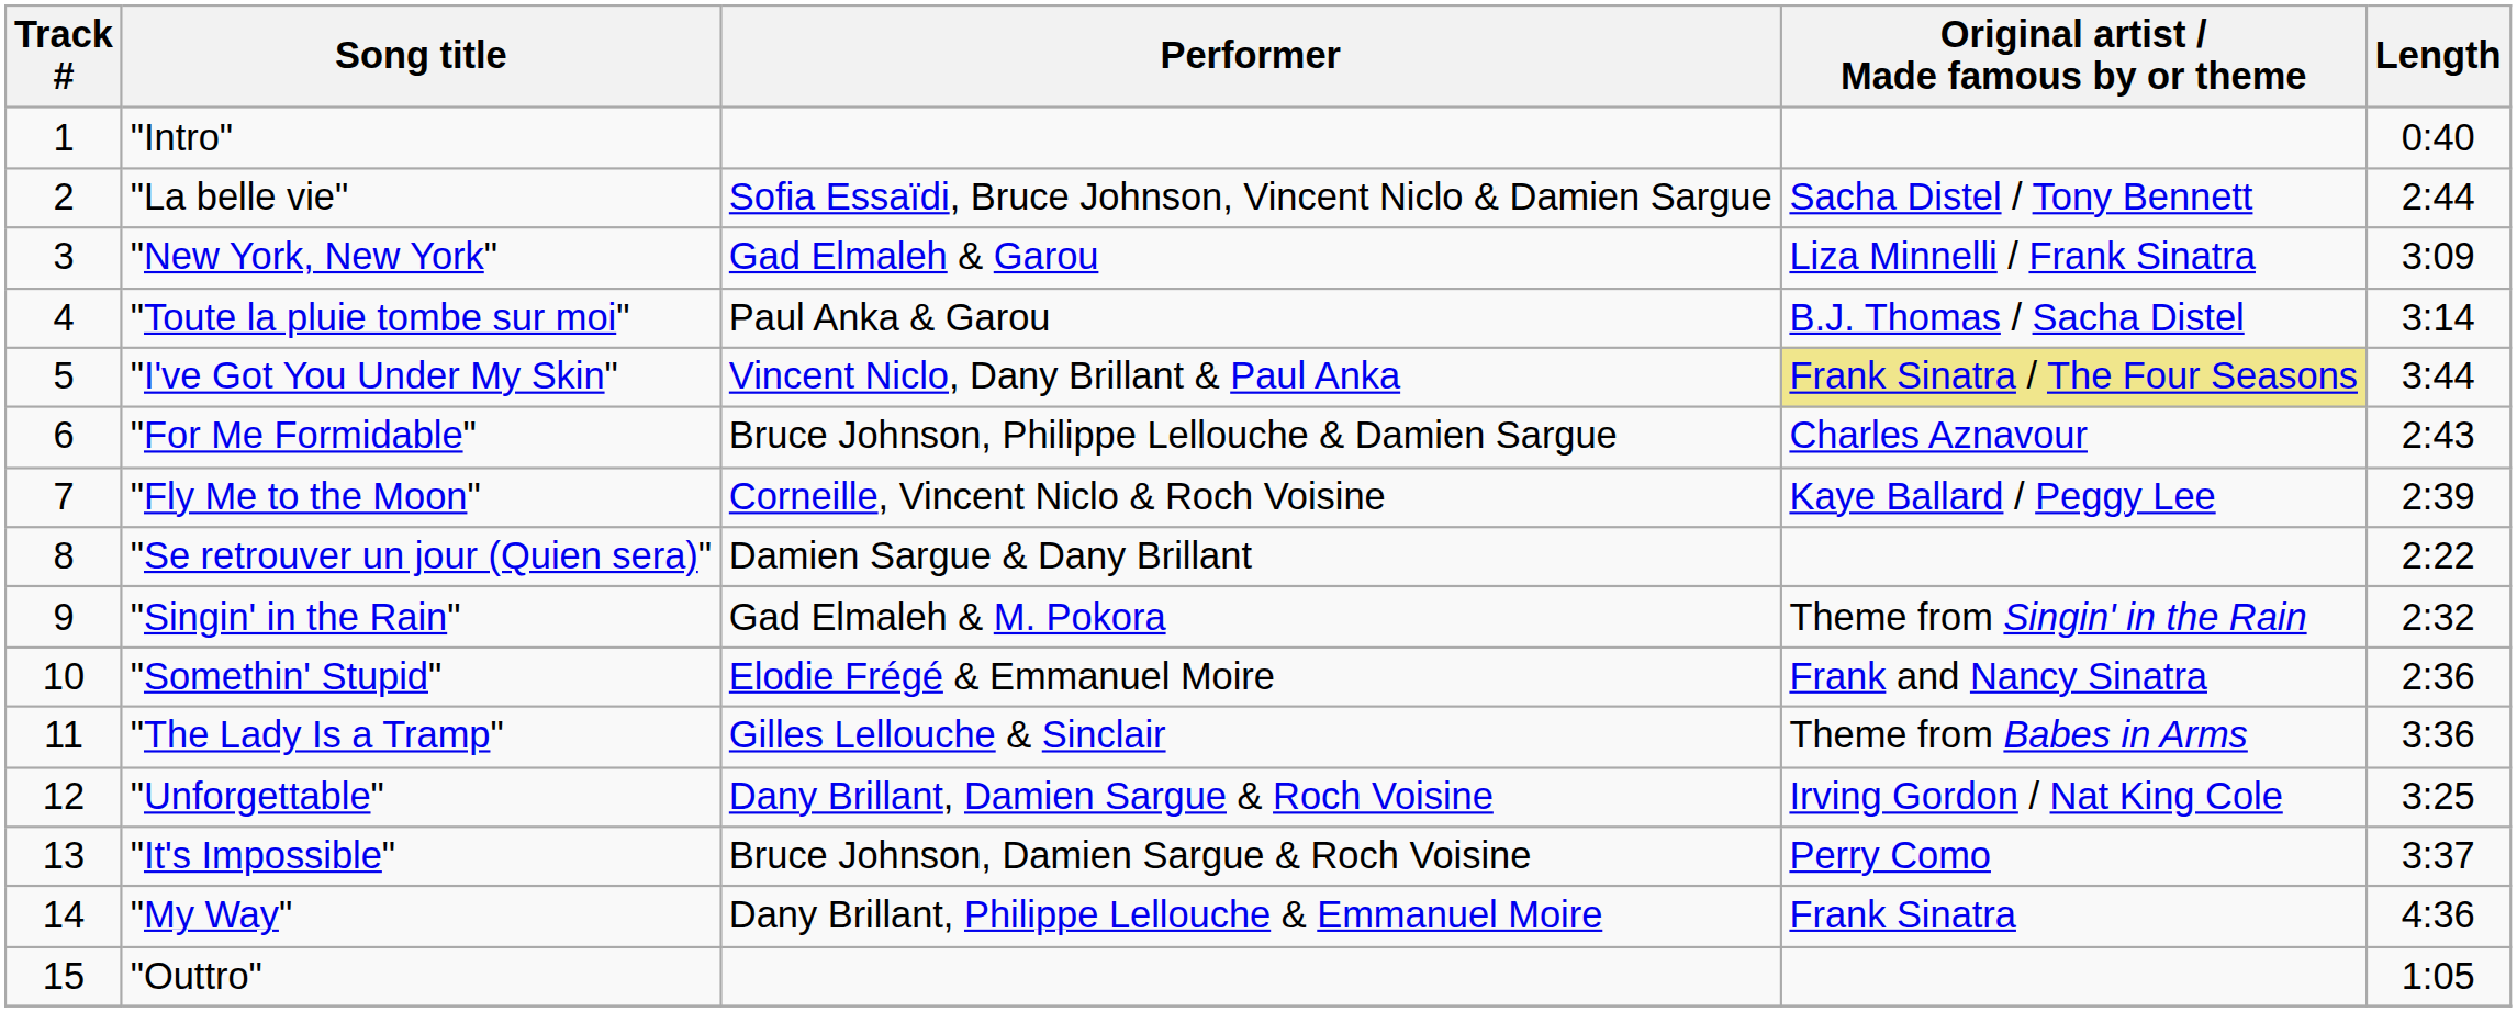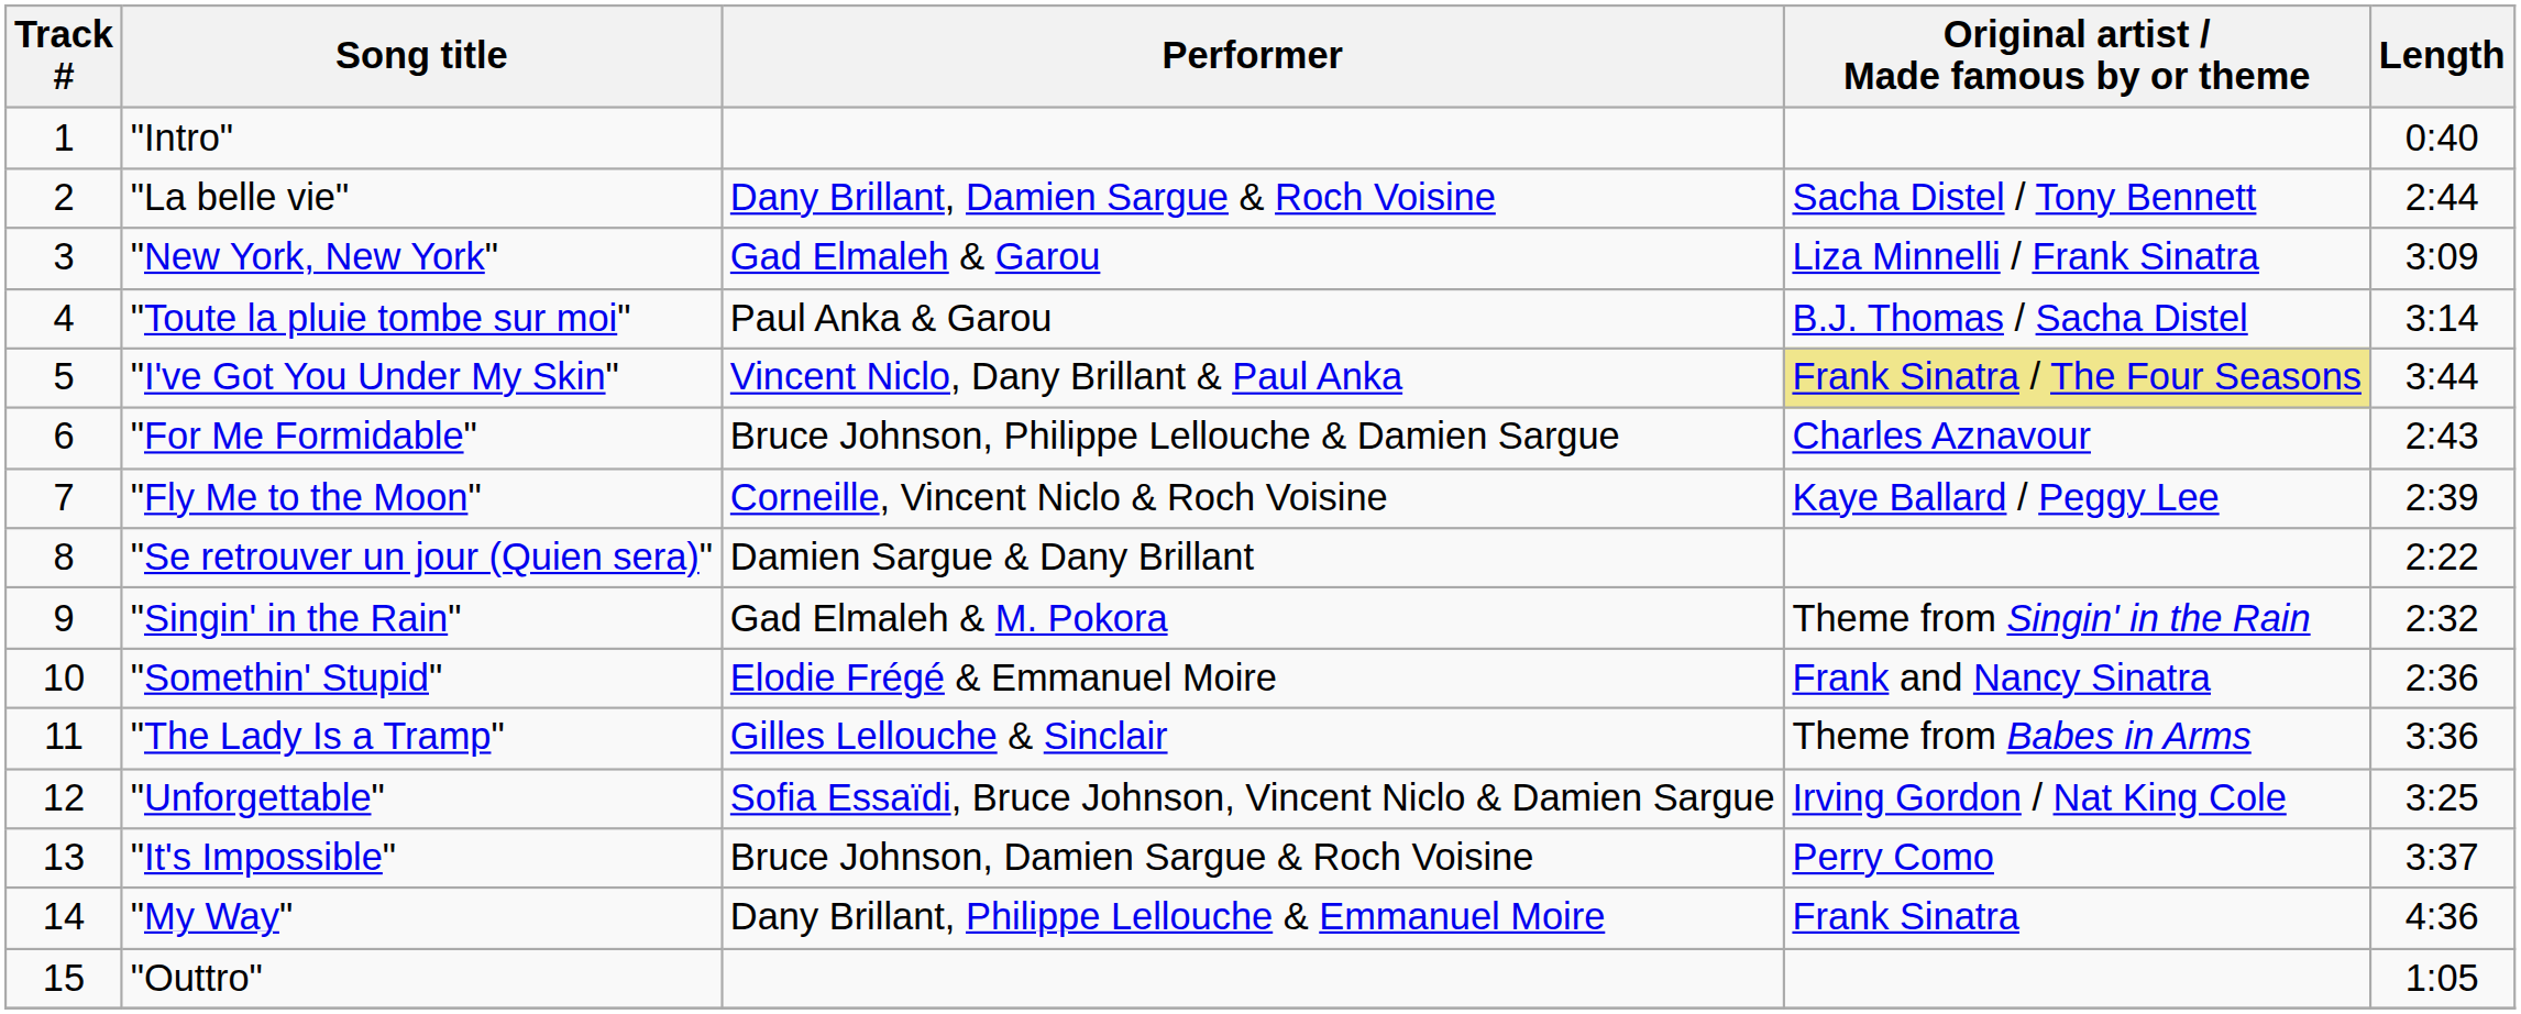"La belle vie" | Performer: Sofia Essaïdi, Bruce Johnson, Vincent Niclo & Damien Sargue -> Dany Brillant, Damien Sargue & Roch Voisine
"Unforgettable" | Performer: Dany Brillant, Damien Sargue & Roch Voisine -> Sofia Essaïdi, Bruce Johnson, Vincent Niclo & Damien Sargue
